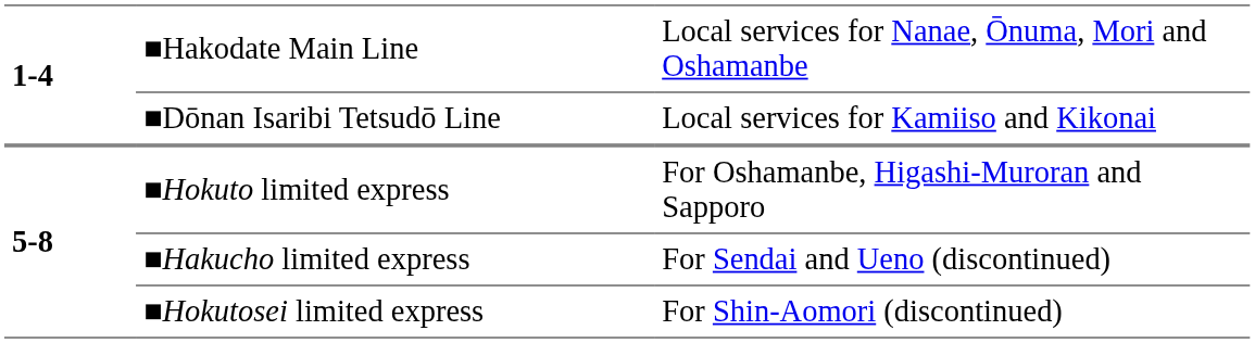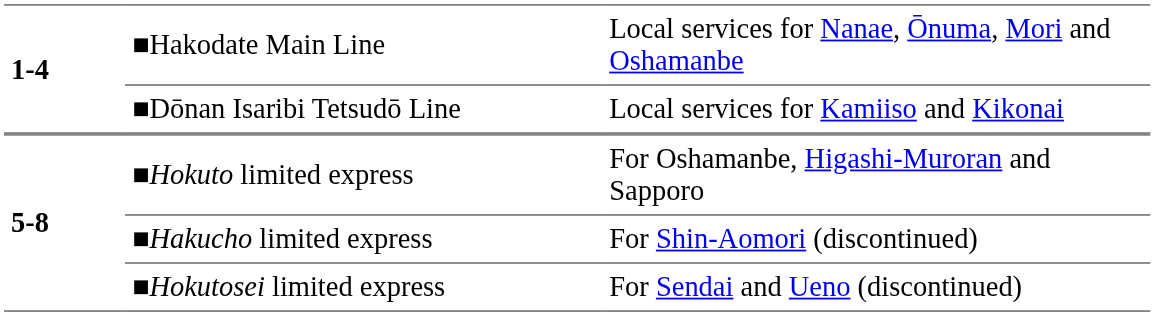■Hakucho limited express | column 3: For Sendai and Ueno (discontinued) -> For Shin-Aomori (discontinued)
■Hokutosei limited express | column 3: For Shin-Aomori (discontinued) -> For Sendai and Ueno (discontinued)
